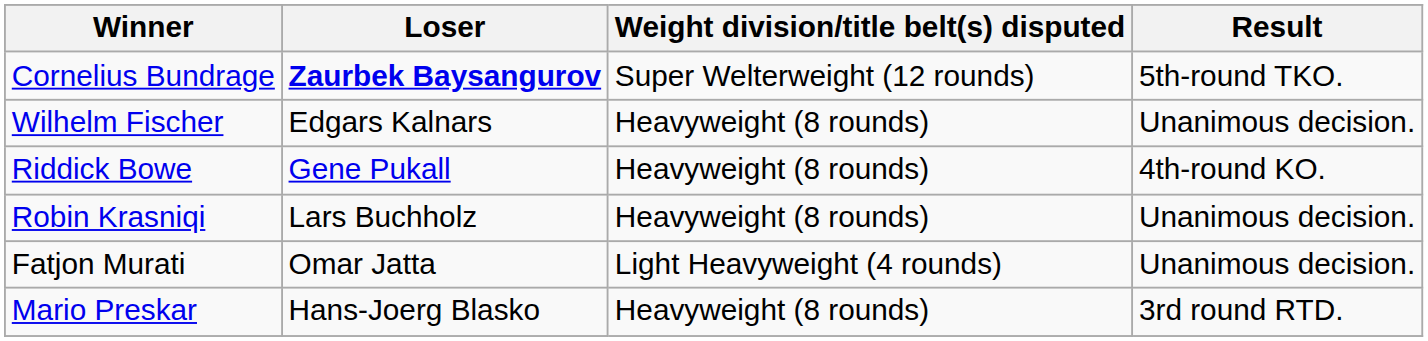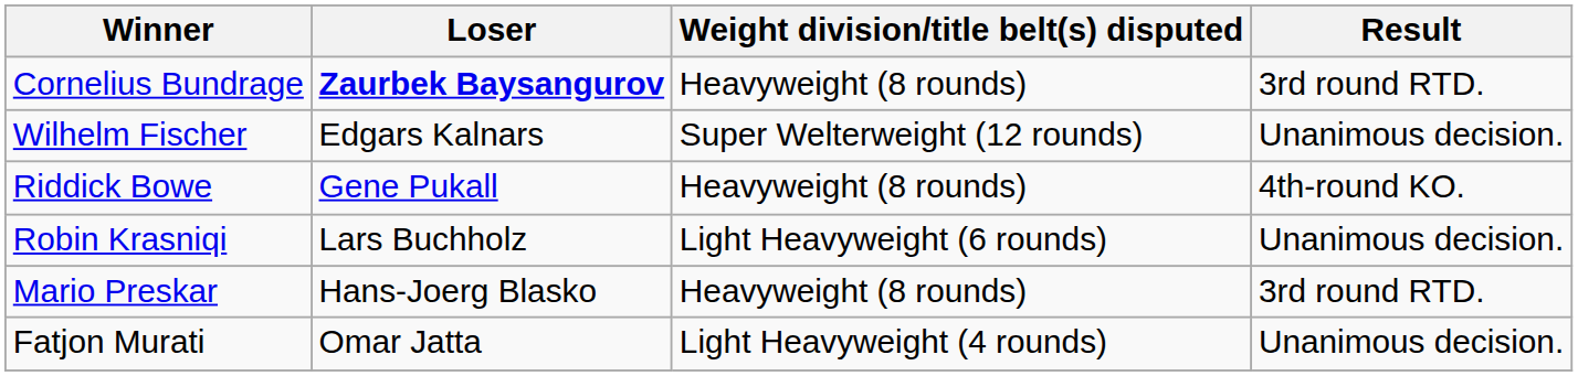Cornelius Bundrage | Weight division/title belt(s) disputed: Super Welterweight (12 rounds) -> Heavyweight (8 rounds)
Cornelius Bundrage | Result: 5th-round TKO. -> 3rd round RTD.
Wilhelm Fischer | Weight division/title belt(s) disputed: Heavyweight (8 rounds) -> Super Welterweight (12 rounds)
Robin Krasniqi | Weight division/title belt(s) disputed: Heavyweight (8 rounds) -> Light Heavyweight (6 rounds)
rows swapped: Mario Preskar <-> Fatjon Murati
